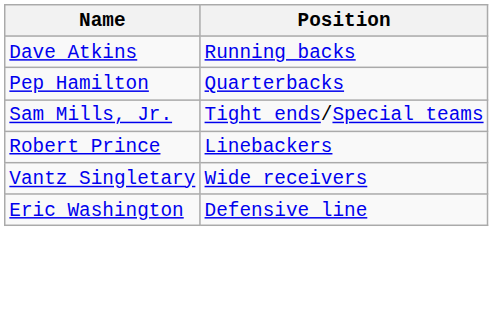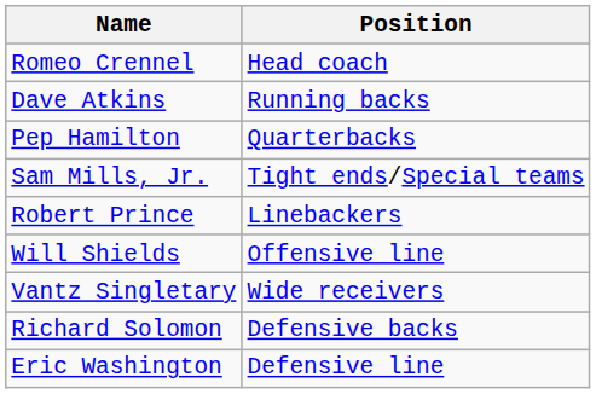+ row: Romeo Crennel | Head coach
+ row: Will Shields | Offensive line
+ row: Richard Solomon | Defensive backs
